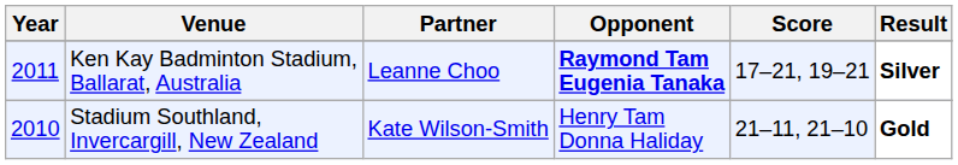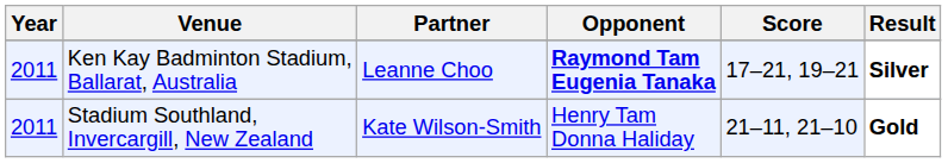Stadium Southland, Invercargill, New Zealand | Year: 2010 -> 2011
